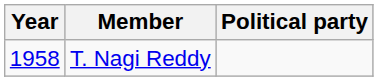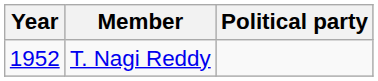T. Nagi Reddy | Year: 1958 -> 1952
